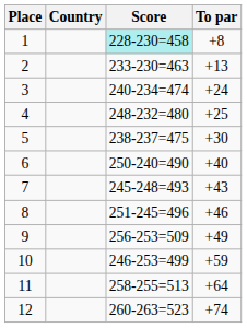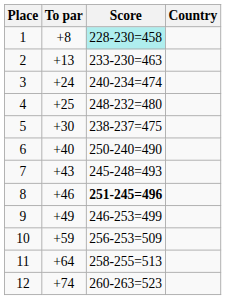columns swapped: Country <-> To par
8 | Score: normal -> bold
9 | Score: 256-253=509 -> 246-253=499
10 | Score: 246-253=499 -> 256-253=509
